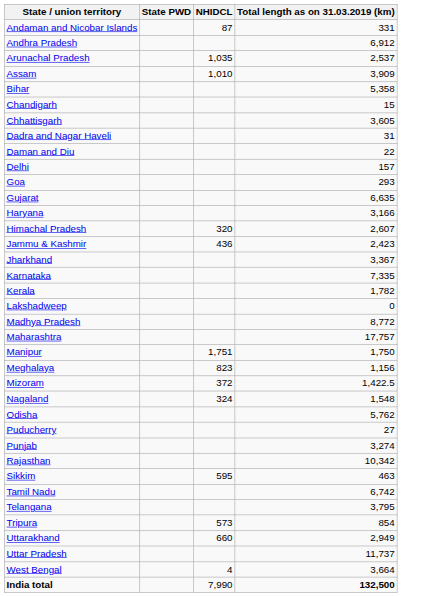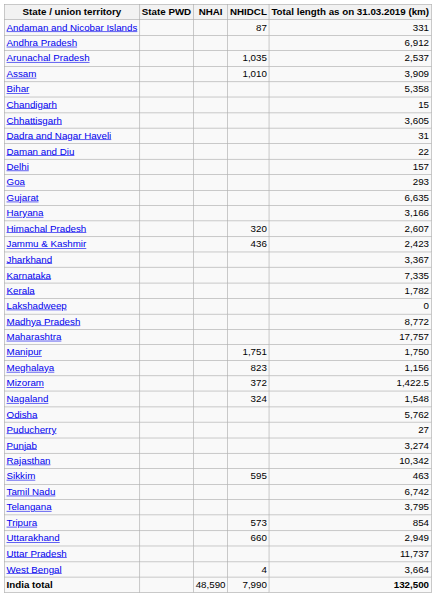+ column: NHAI | 48,590
